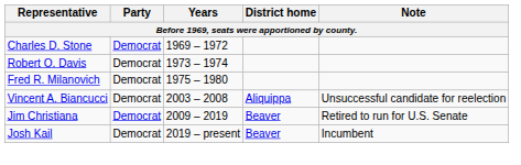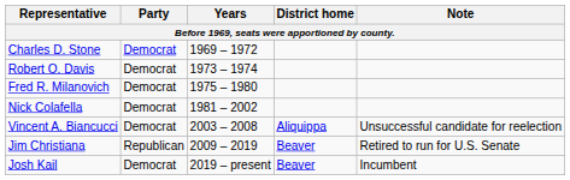+ row: Nick Colafella | Democrat | 1981 – 2002
Jim Christiana | Party: Democrat -> Republican
